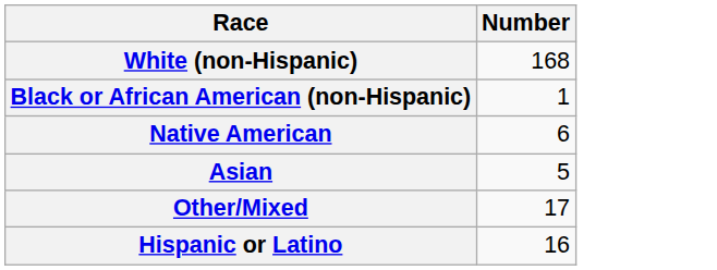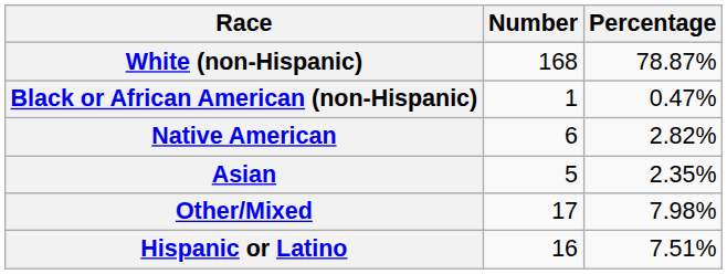+ column: Percentage | 78.87% | 0.47% | 2.82% | 2.35% | 7.98% | 7.51%
